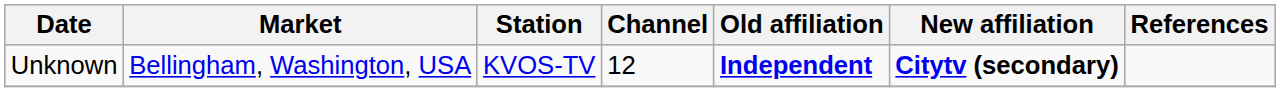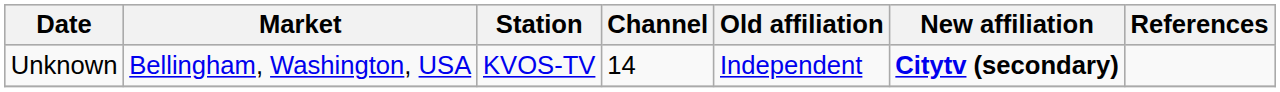Unknown | Channel: 12 -> 14
Unknown | Old affiliation: bold -> normal
